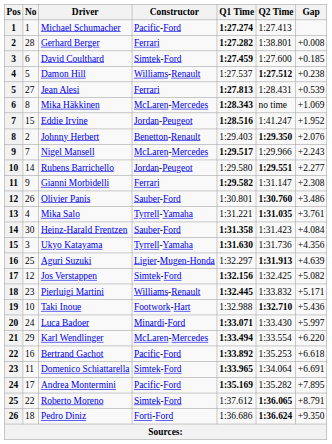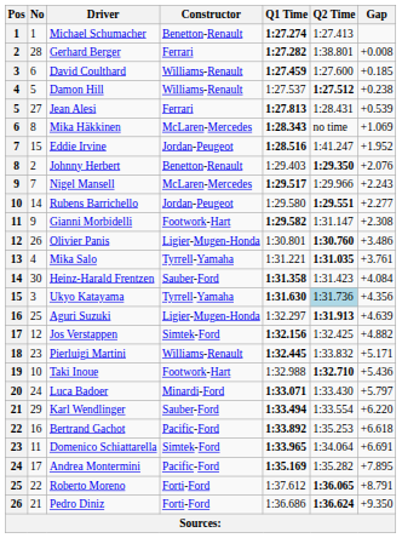Michael Schumacher | Constructor: Pacific-Ford -> Benetton-Renault
David Coulthard | Constructor: Simtek-Ford -> Williams-Renault
Gianni Morbidelli | Constructor: Ferrari -> Footwork-Hart
Olivier Panis | Constructor: Sauber-Ford -> Ligier-Mugen-Honda
Ukyo Katayama | Q2 Time: no background -> lightblue background
Jos Verstappen | Gap: +5.082 -> +4.882
Luca Badoer | Gap: +5.997 -> +5.797
Karl Wendlinger | Constructor: McLaren-Mercedes -> Sauber-Ford
Roberto Moreno | Constructor: Simtek-Ford -> Forti-Ford
Pedro Diniz | No: 18 -> 21
